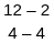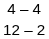rows swapped: 12 – 2 <-> 4 – 4
